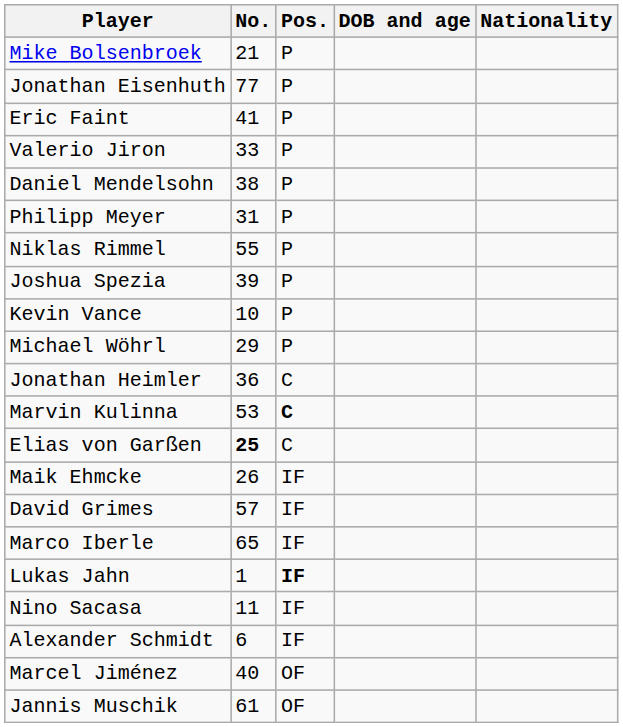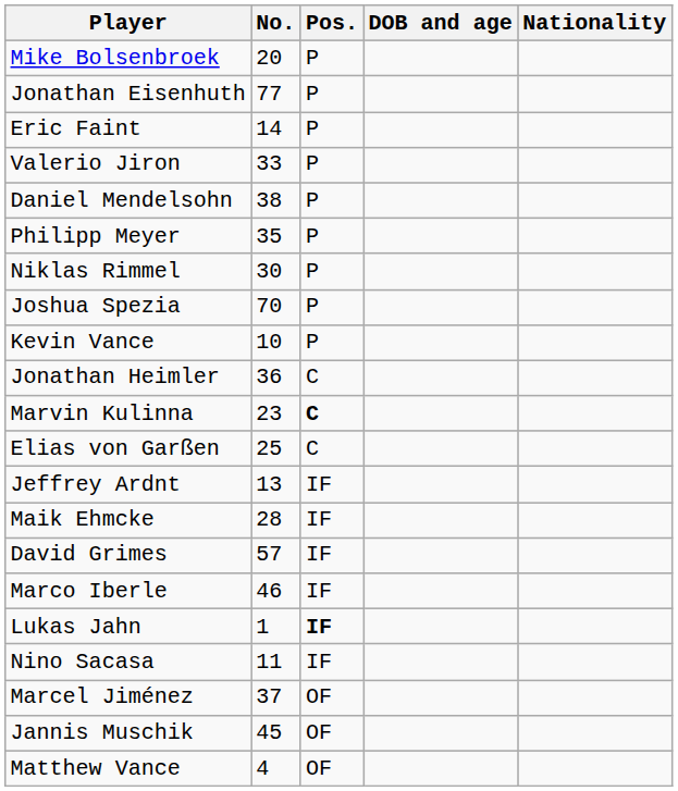Mike Bolsenbroek | No.: 21 -> 20
Eric Faint | No.: 41 -> 14
Philipp Meyer | No.: 31 -> 35
Niklas Rimmel | No.: 55 -> 30
Joshua Spezia | No.: 39 -> 70
- row: Michael Wöhrl | 29 | P
Marvin Kulinna | No.: 53 -> 23
Elias von Garßen | No.: bold -> normal
+ row: Jeffrey Ardnt | 13 | IF
Maik Ehmcke | No.: 26 -> 28
Marco Iberle | No.: 65 -> 46
- row: Alexander Schmidt | 6 | IF
Marcel Jiménez | No.: 40 -> 37
Jannis Muschik | No.: 61 -> 45
+ row: Matthew Vance | 4 | OF
